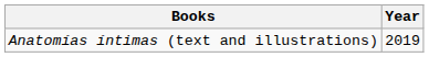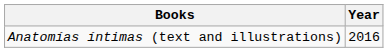Anatomías íntimas (text and illustrations) | Year: 2019 -> 2016
